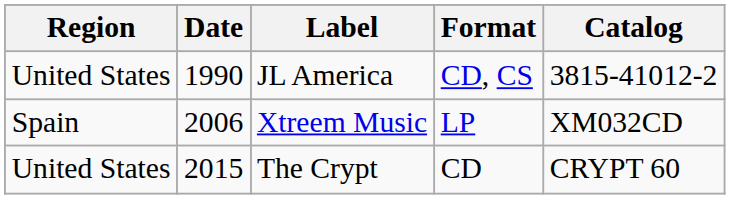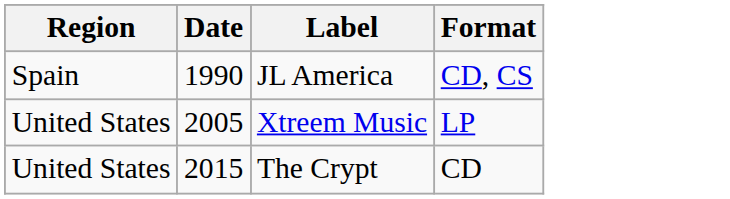- column: Catalog | 3815-41012-2 | XM032CD | CRYPT 60
JL America | Region: United States -> Spain
Xtreem Music | Region: Spain -> United States
Xtreem Music | Date: 2006 -> 2005
